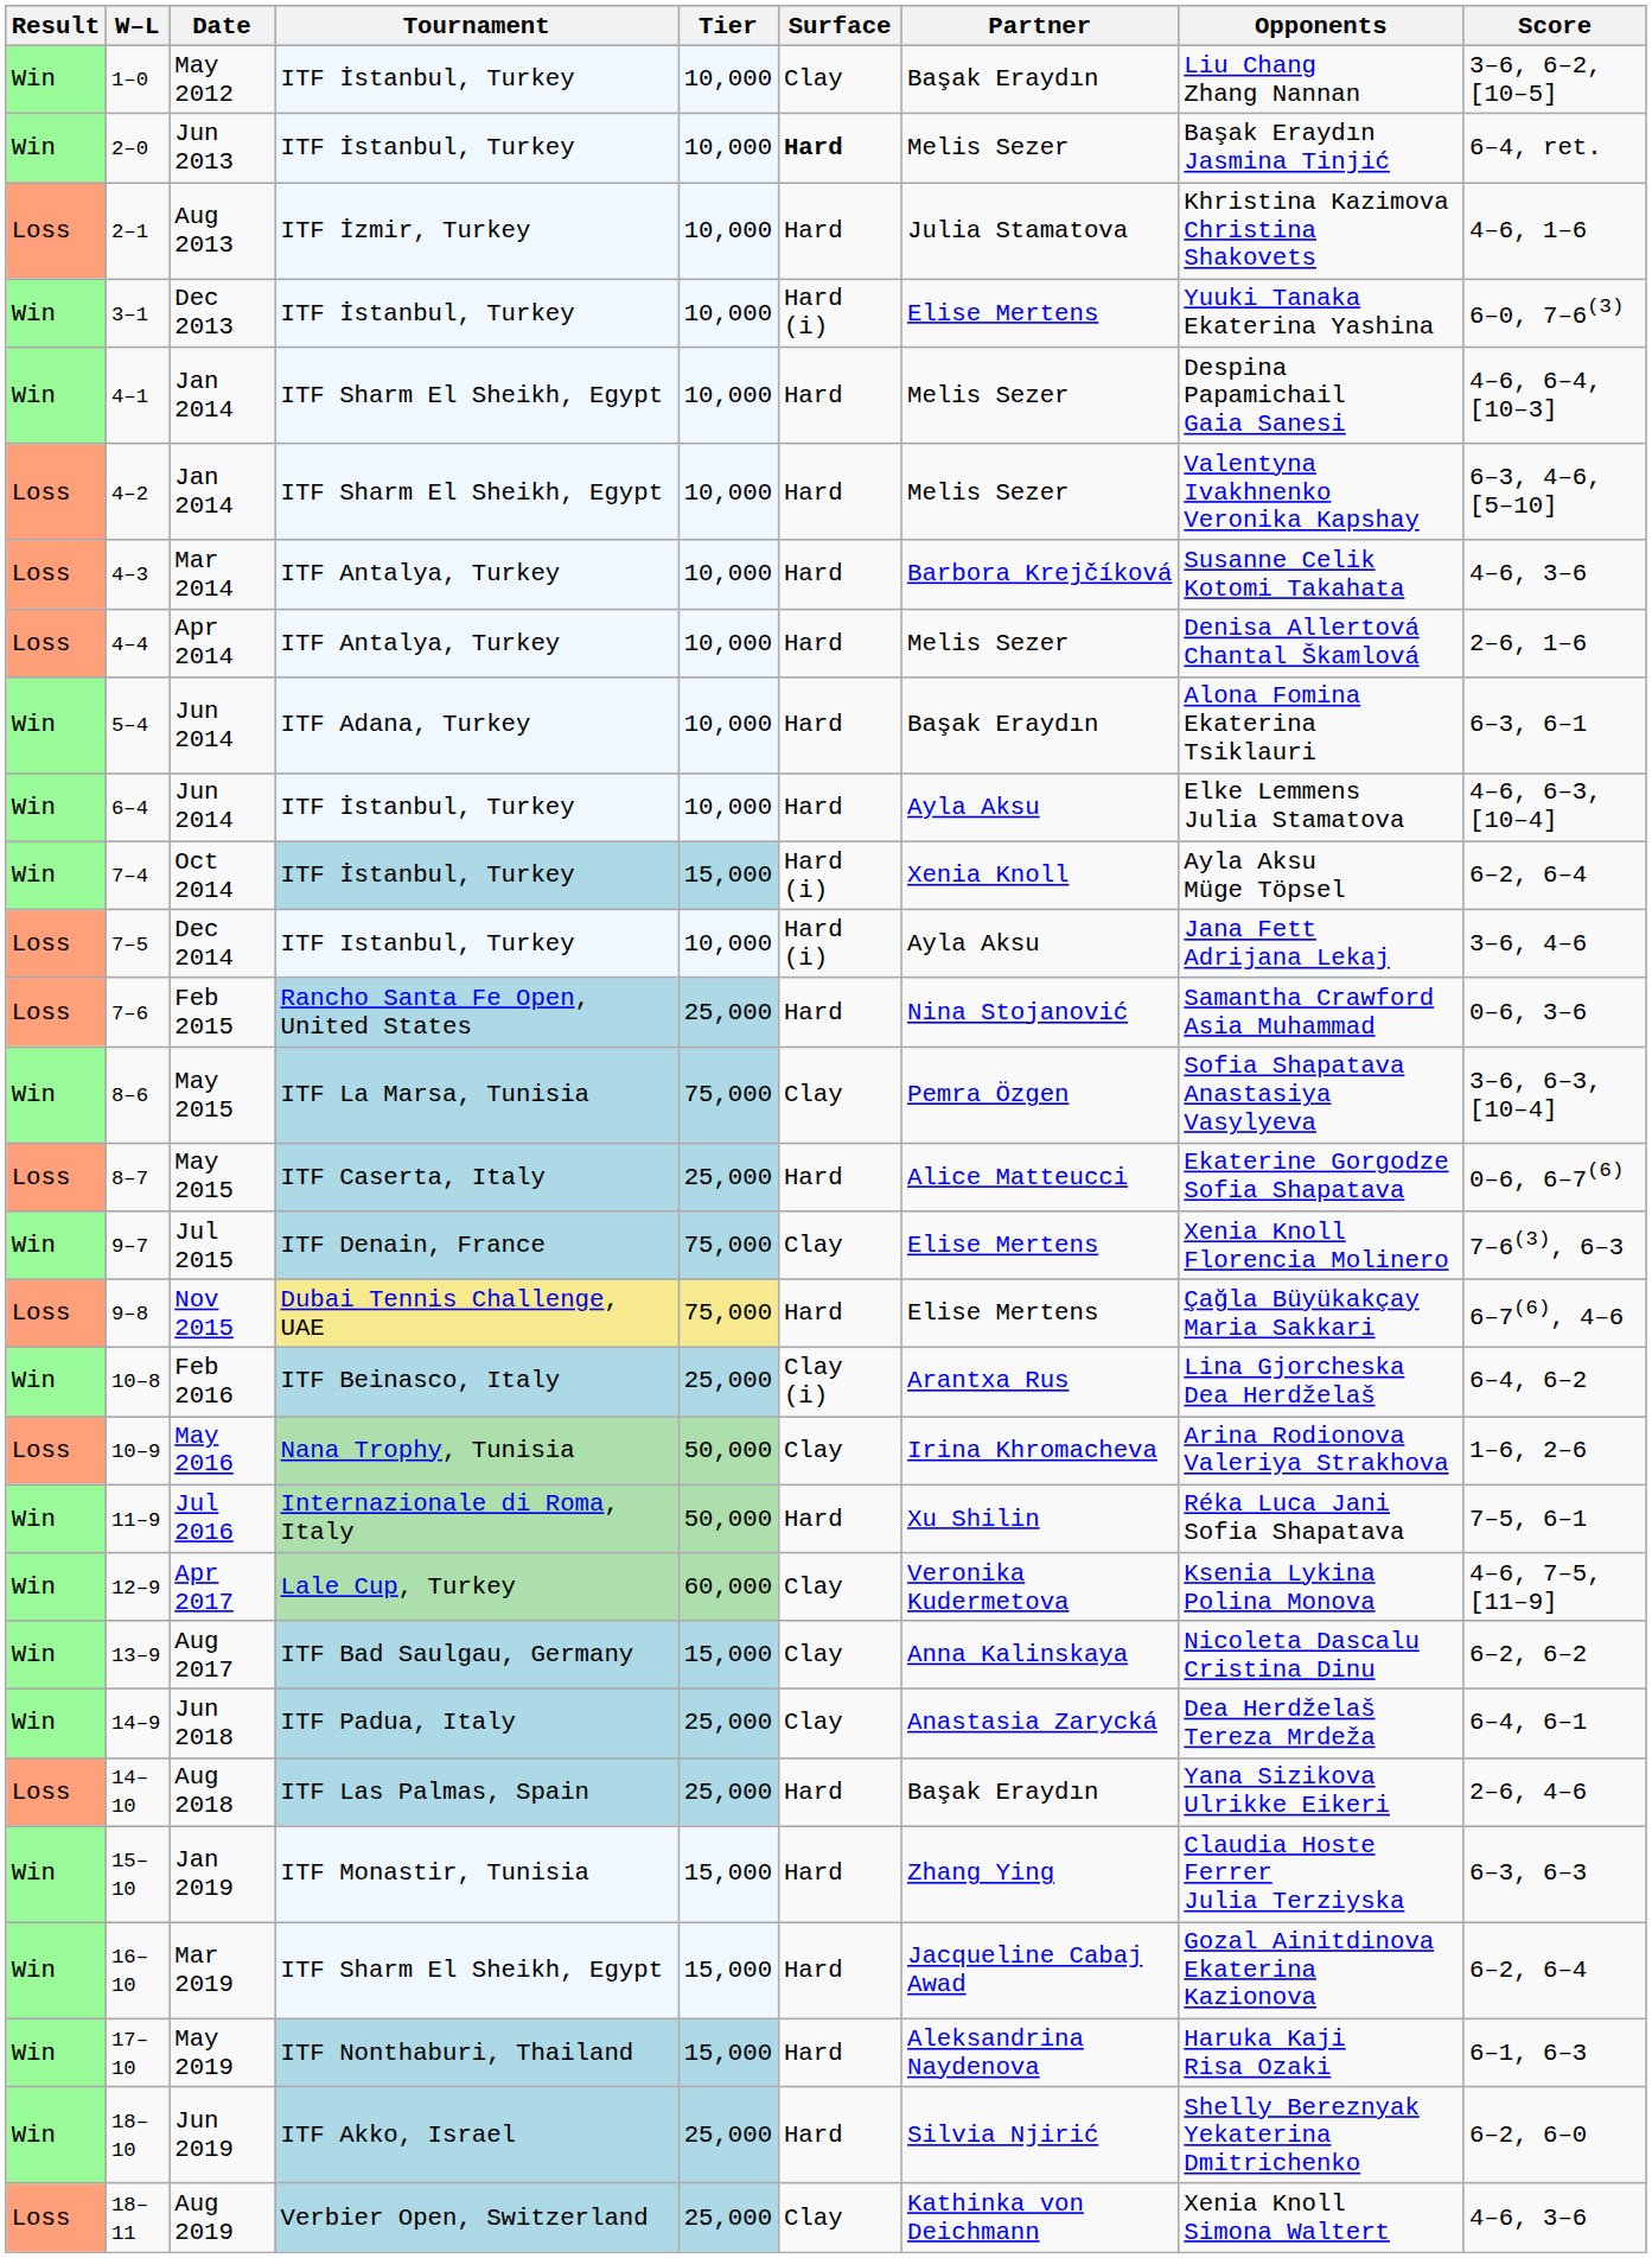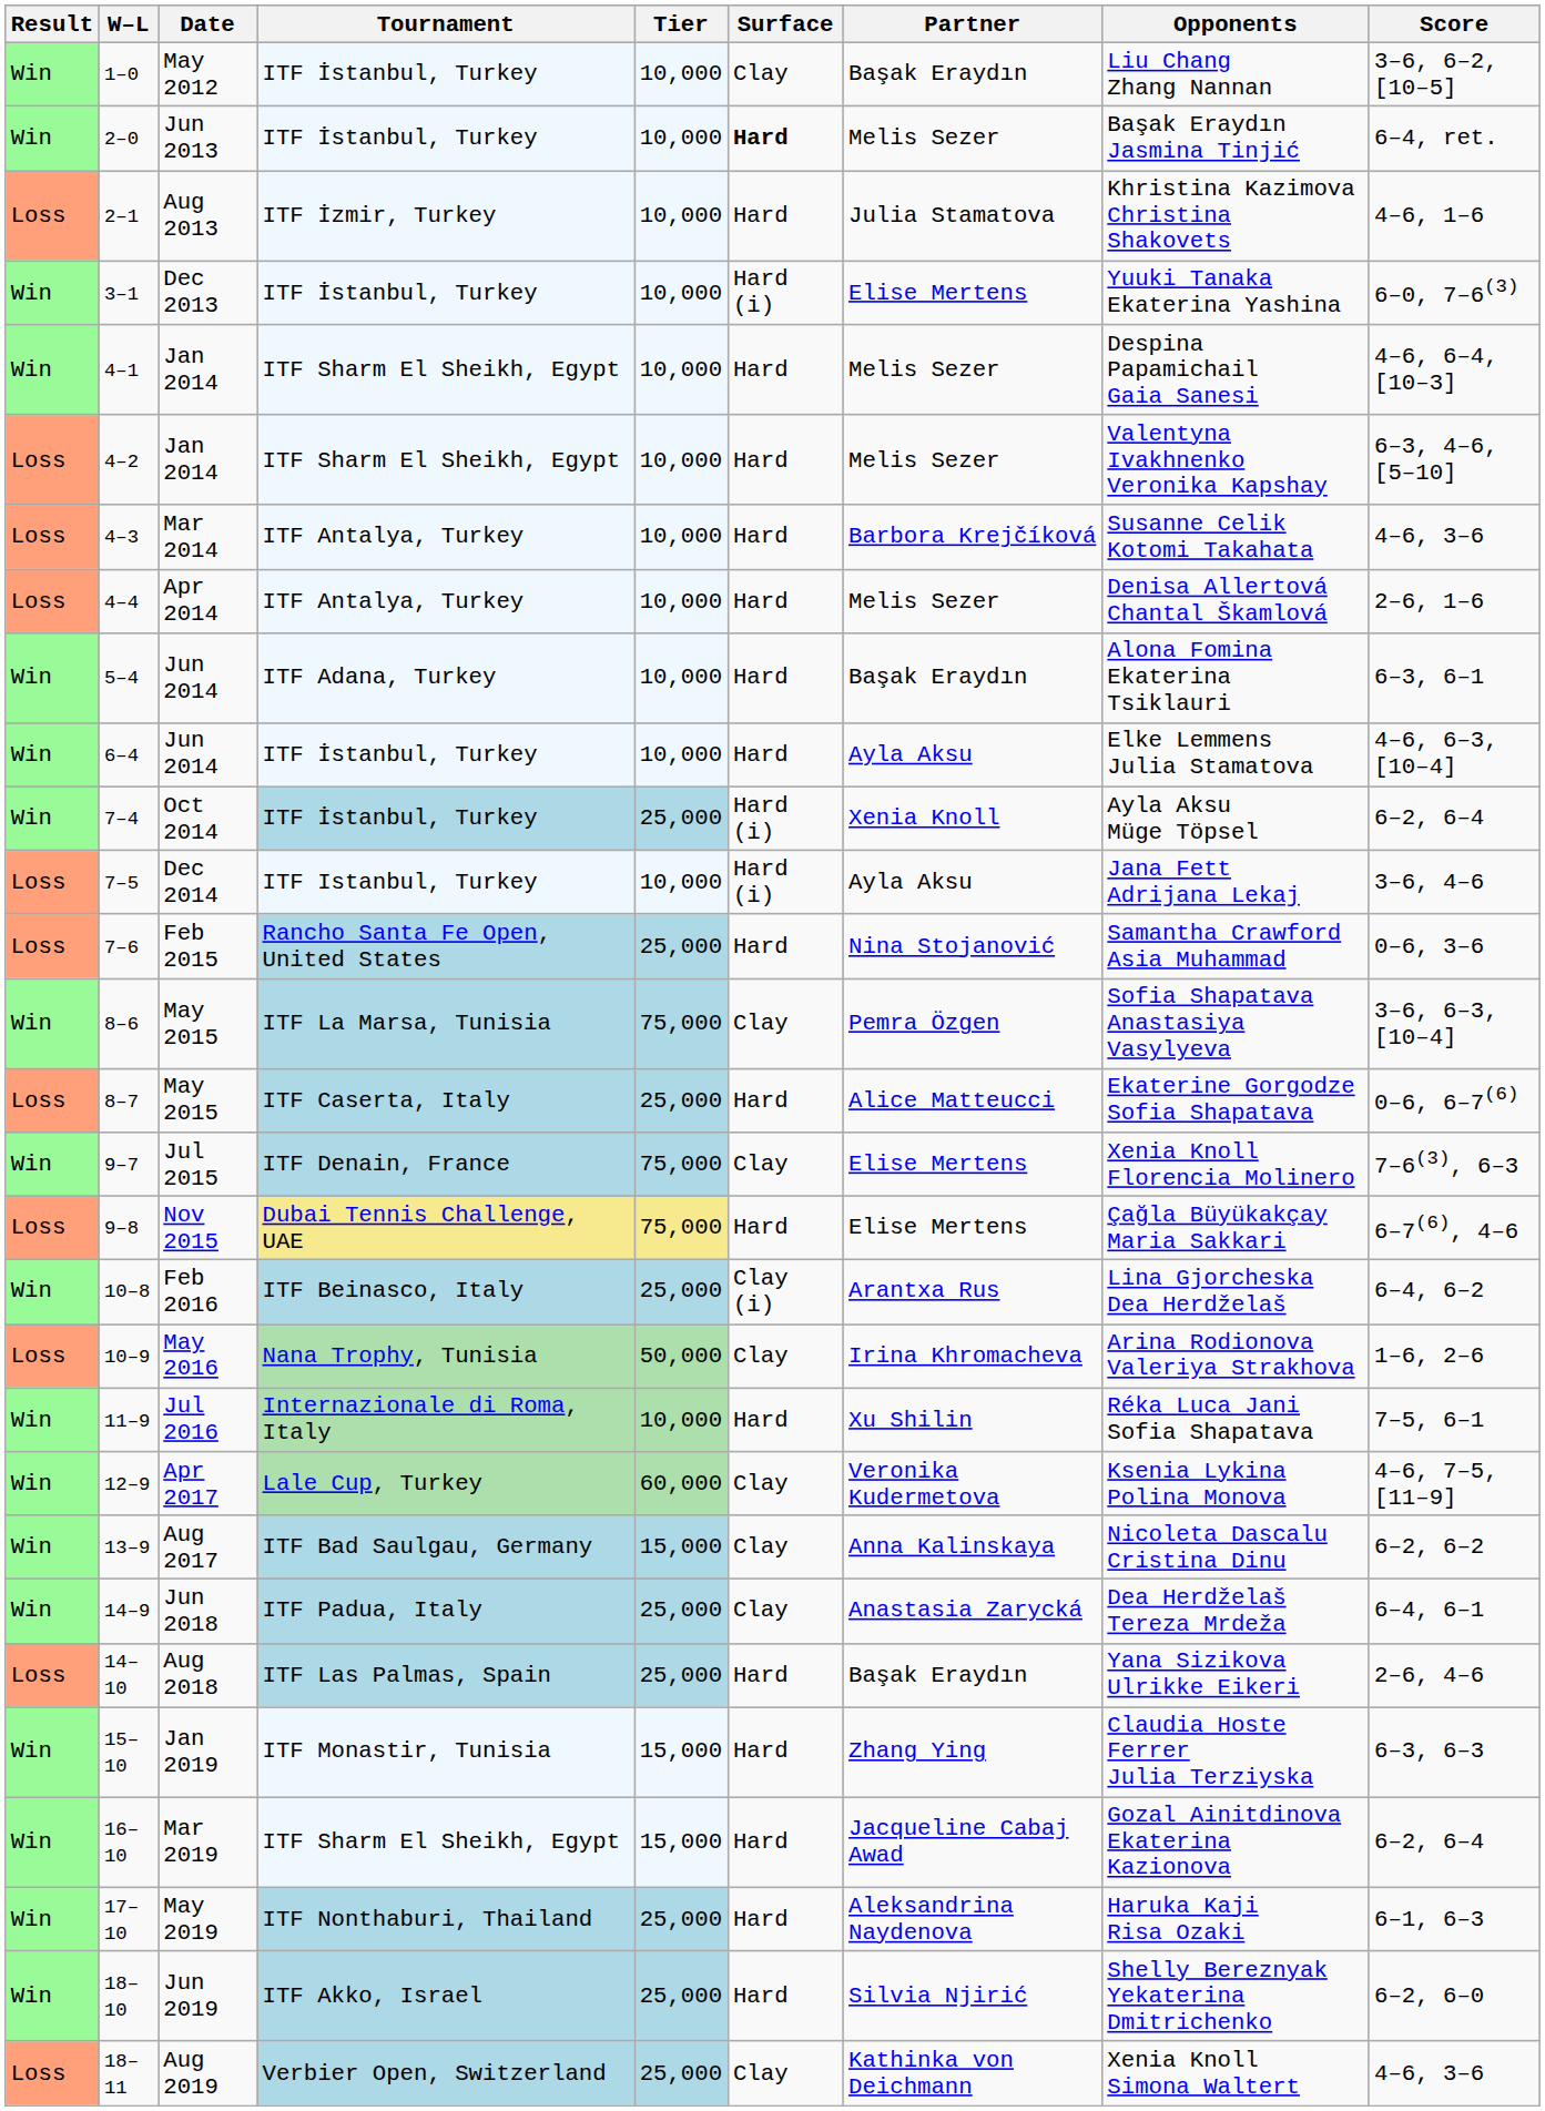7–4 | Tier: 15,000 -> 25,000
11–9 | Tier: 50,000 -> 10,000
17–10 | Tier: 15,000 -> 25,000
